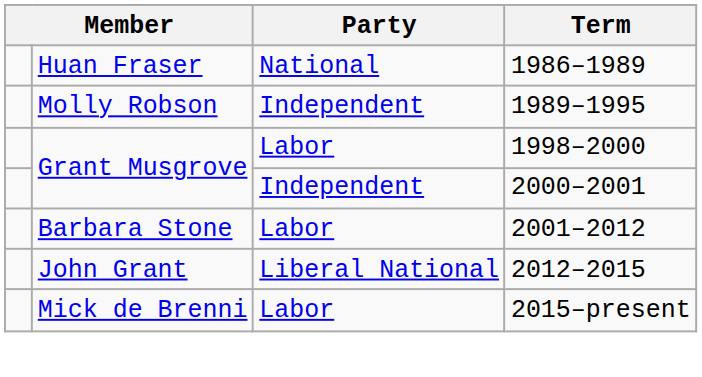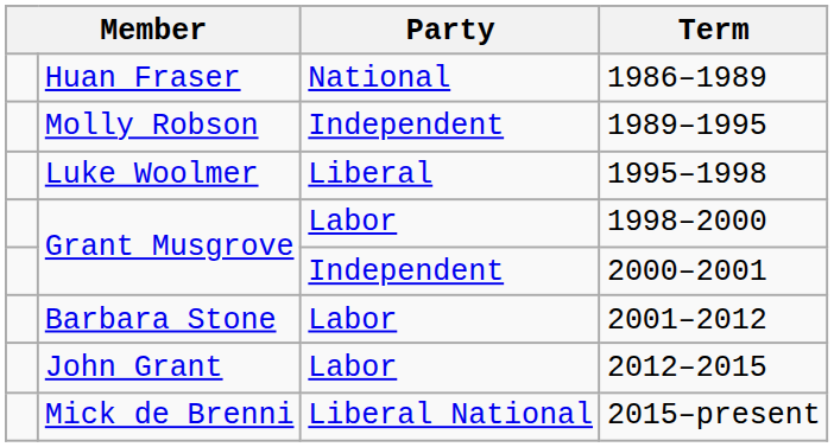+ row: Luke Woolmer | Liberal | 1995–1998
2012–2015 | Party: Liberal National -> Labor
2015–present | Party: Labor -> Liberal National
